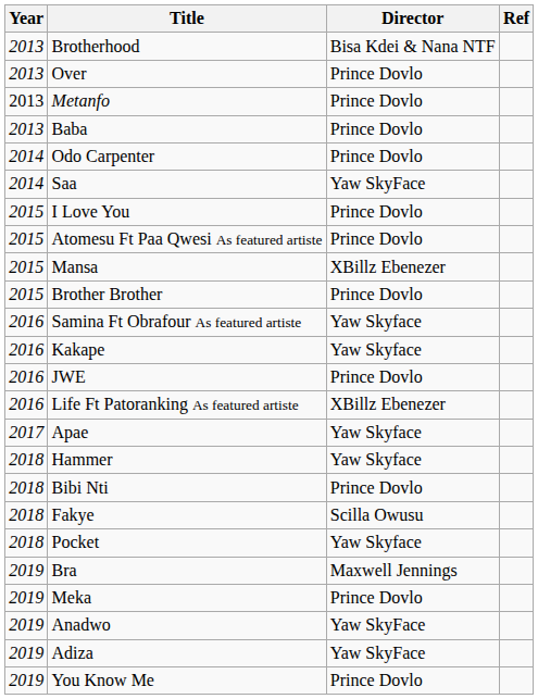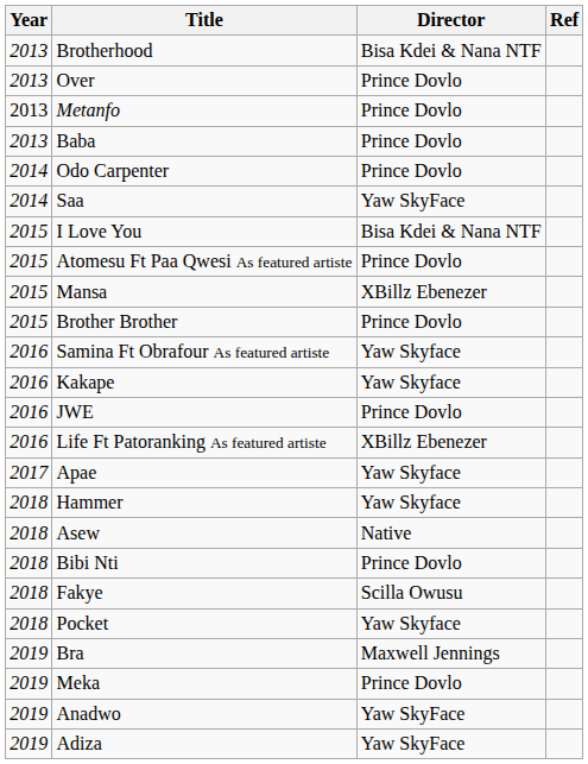I Love You | Director: Prince Dovlo -> Bisa Kdei & Nana NTF
+ row: 2018 | Asew | Native
- row: 2019 | You Know Me | Prince Dovlo
